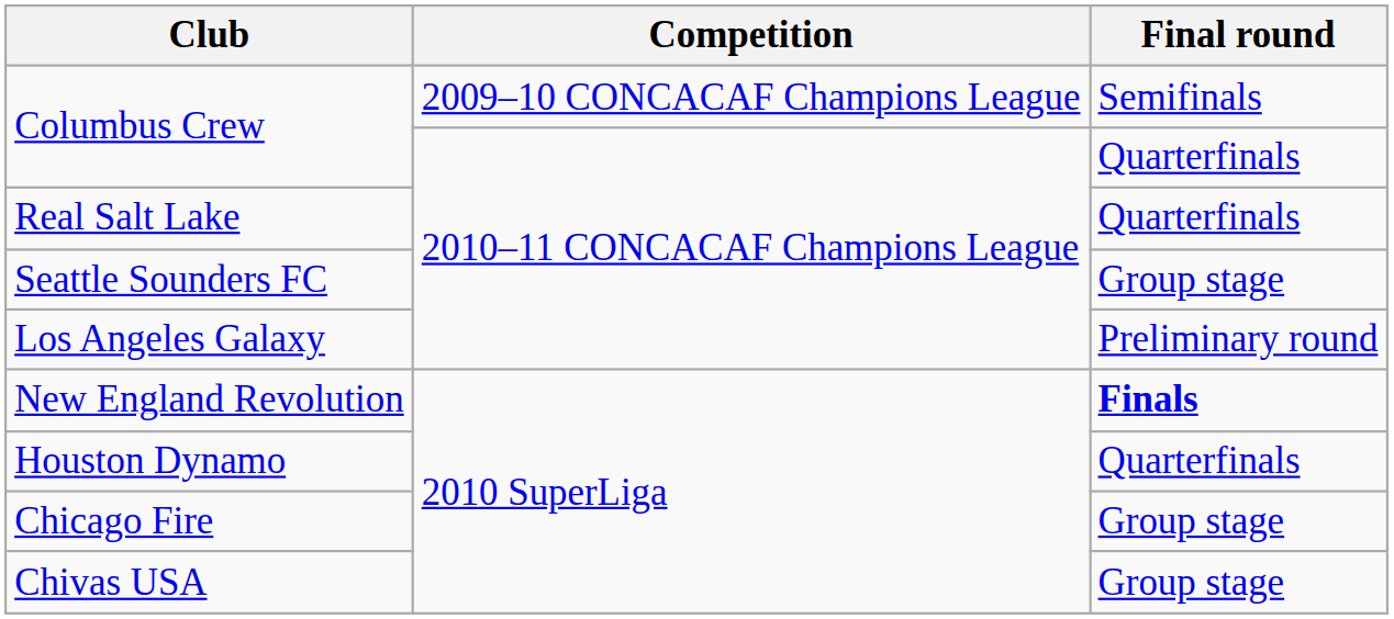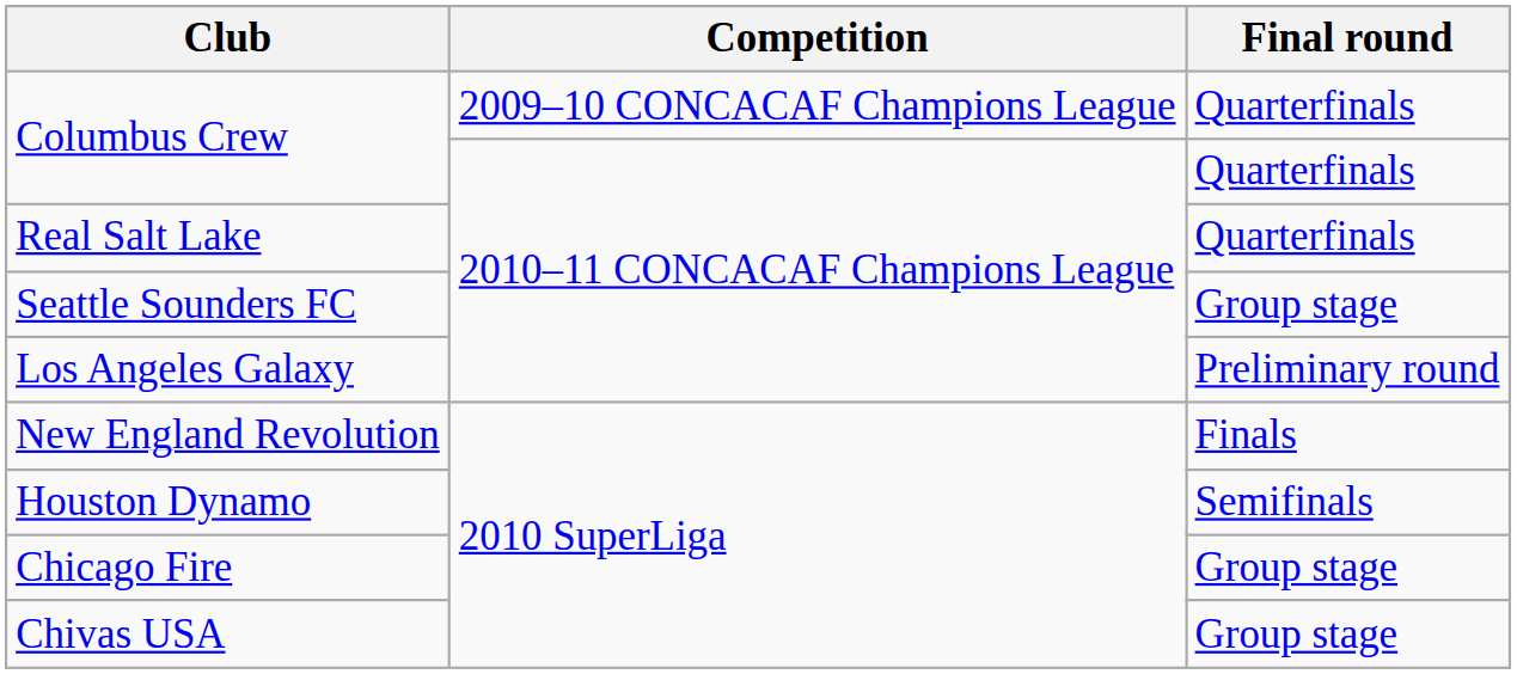Columbus Crew / 2009–10 CONCACAF Champions League | Final round: Semifinals -> Quarterfinals
New England Revolution | Final round: bold -> normal
Houston Dynamo | Final round: Quarterfinals -> Semifinals
